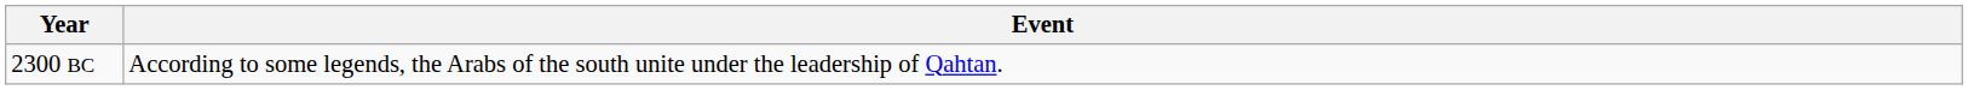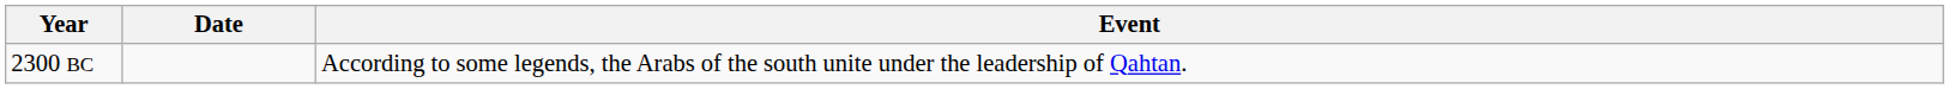+ column: Date
